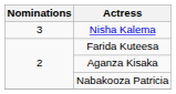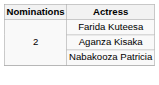- row: 3 | Nisha Kalema
